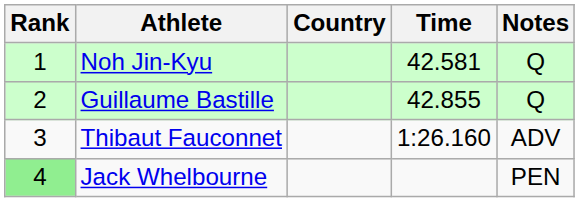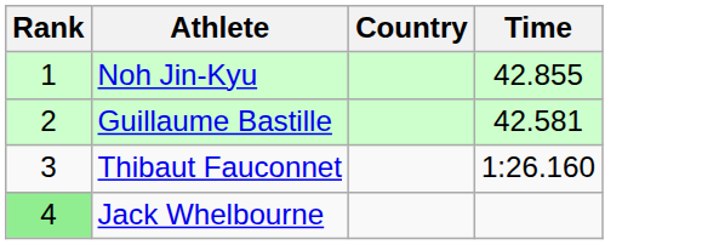- column: Notes | Q | Q | ADV | PEN
Noh Jin-Kyu | Time: 42.581 -> 42.855
Guillaume Bastille | Time: 42.855 -> 42.581
